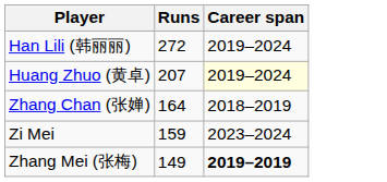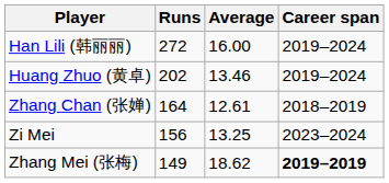+ column: Average | 16.00 | 13.46 | 12.61 | 13.25 | 18.62
Huang Zhuo (黄卓) | Runs: 207 -> 202
Huang Zhuo (黄卓) | Career span: lightyellow background -> no background
Zi Mei | Runs: 159 -> 156
